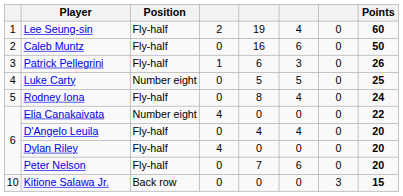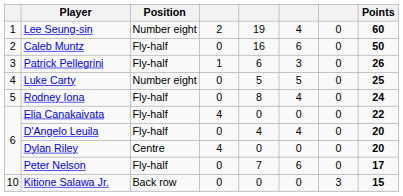Lee Seung-sin | Position: Fly-half -> Number eight
Elia Canakaivata | Position: Number eight -> Fly-half
Dylan Riley | Position: Fly-half -> Centre
Peter Nelson | Points: 20 -> 17
